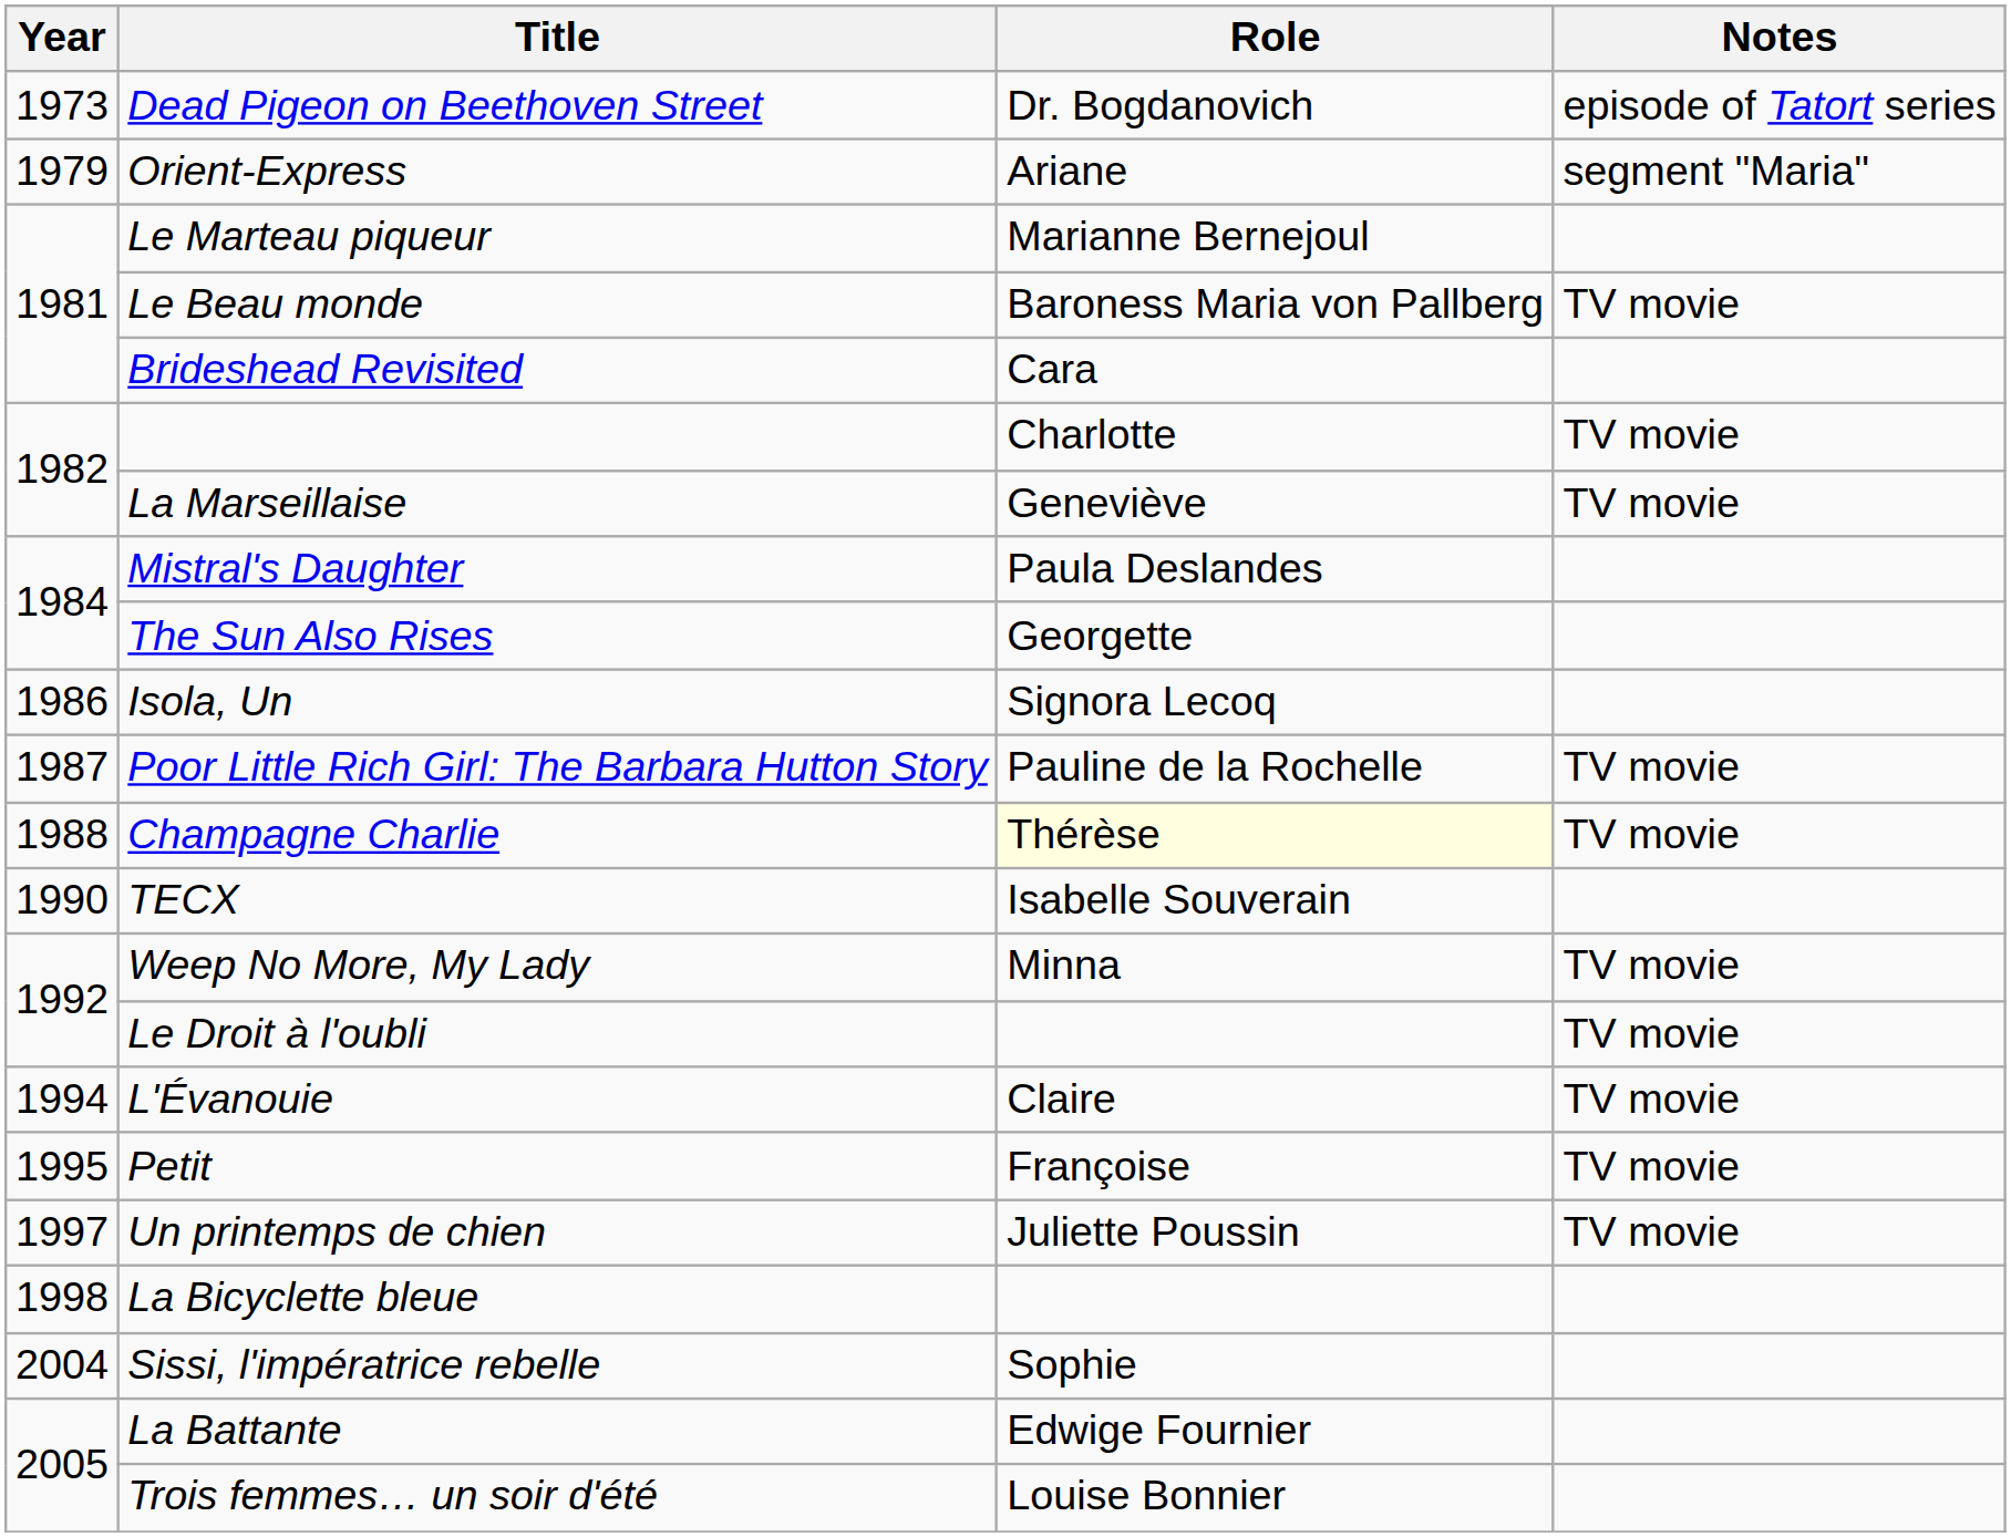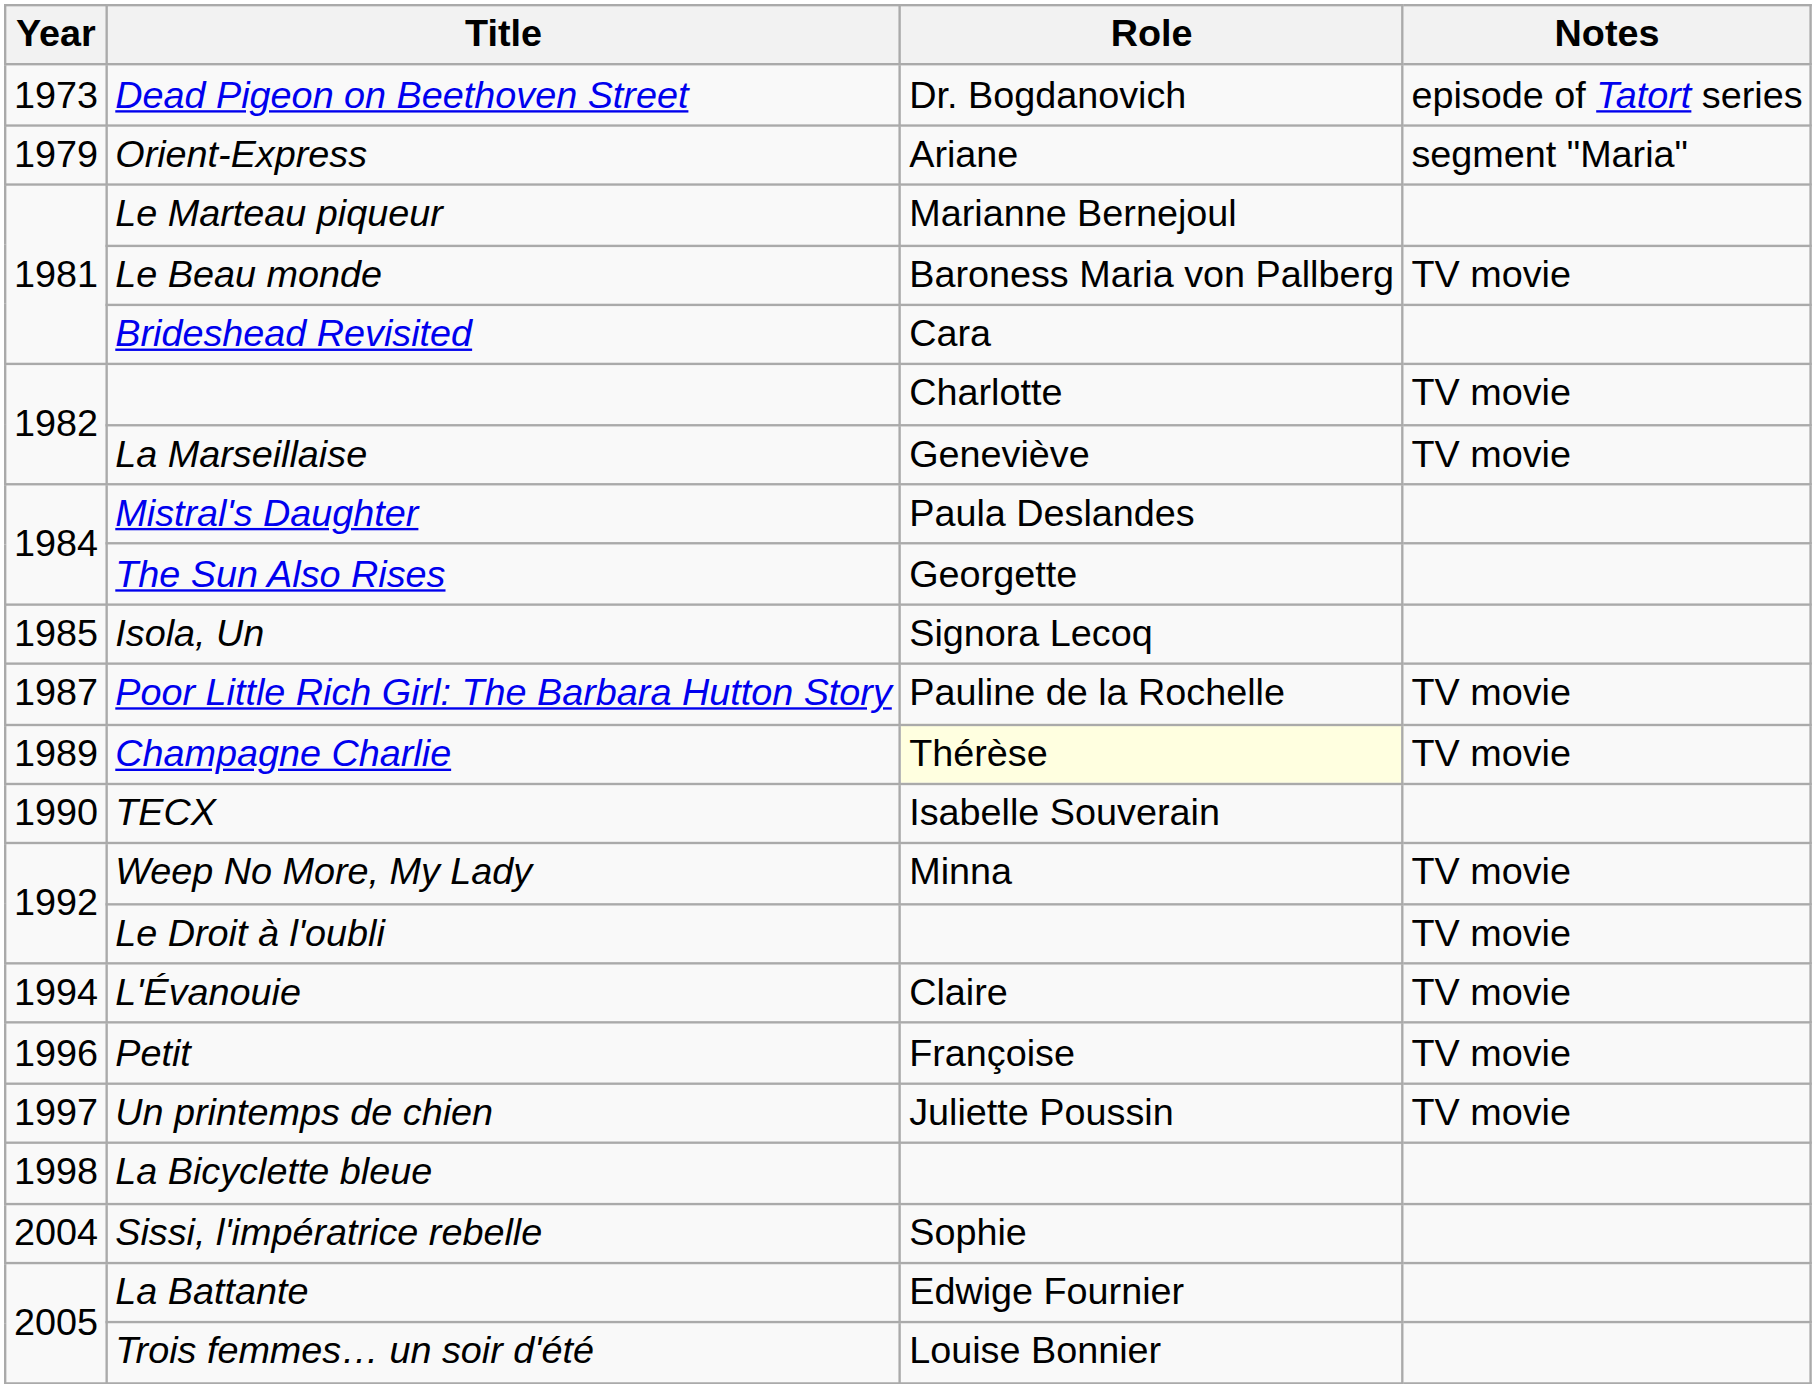Isola, Un | Year: 1986 -> 1985
Champagne Charlie | Year: 1988 -> 1989
Petit | Year: 1995 -> 1996
